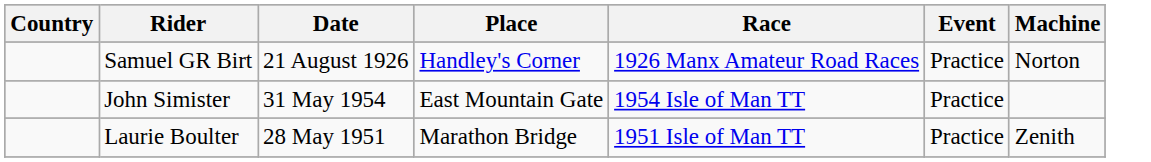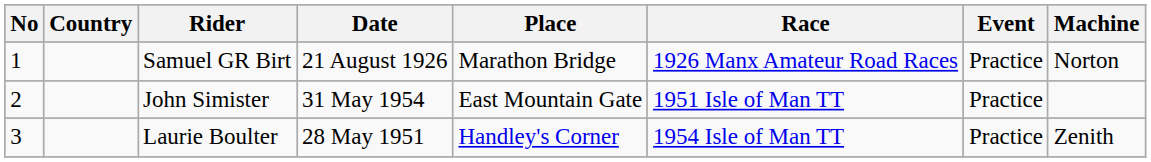+ column: No | 1 | 2 | 3
Samuel GR Birt | Place: Handley's Corner -> Marathon Bridge
John Simister | Race: 1954 Isle of Man TT -> 1951 Isle of Man TT
Laurie Boulter | Place: Marathon Bridge -> Handley's Corner
Laurie Boulter | Race: 1951 Isle of Man TT -> 1954 Isle of Man TT
